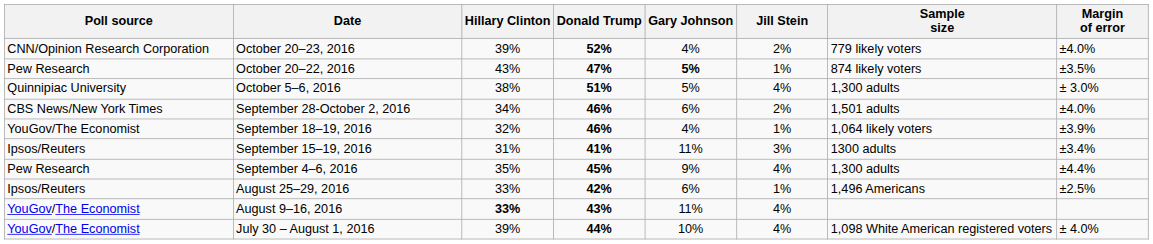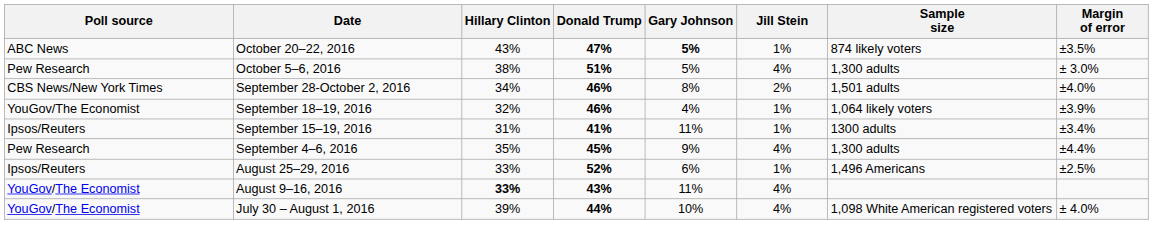- row: CNN/Opinion Research Corporation | October 20–23, 2016 | 39% | 52% | 4% | 2% | 779 likely voters | ±4.0%
October 20–22, 2016 | Poll source: Pew Research -> ABC News
October 5–6, 2016 | Poll source: Quinnipiac University -> Pew Research
September 28-October 2, 2016 | Gary Johnson: 6% -> 8%
September 15–19, 2016 | Jill Stein: 3% -> 1%
August 25–29, 2016 | Donald Trump: 42% -> 52%
